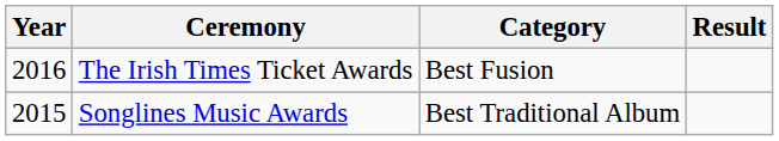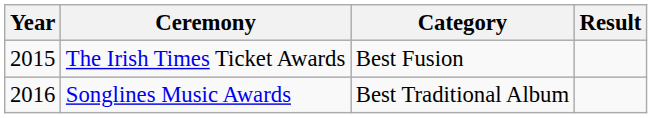The Irish Times Ticket Awards | Year: 2016 -> 2015
Songlines Music Awards | Year: 2015 -> 2016
